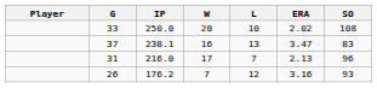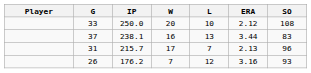33 | ERA: 2.02 -> 2.12
37 | ERA: 3.47 -> 3.44
31 | IP: 216.0 -> 215.7
